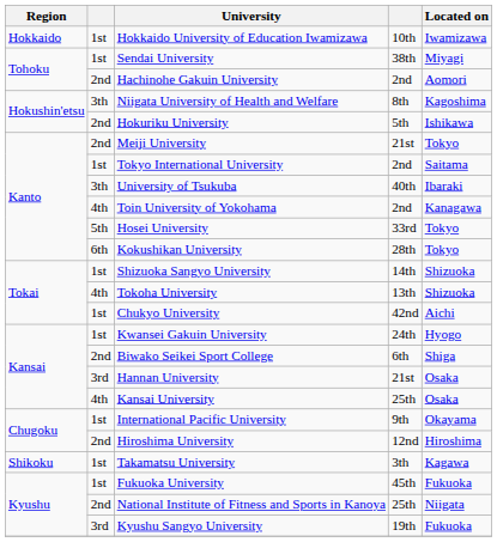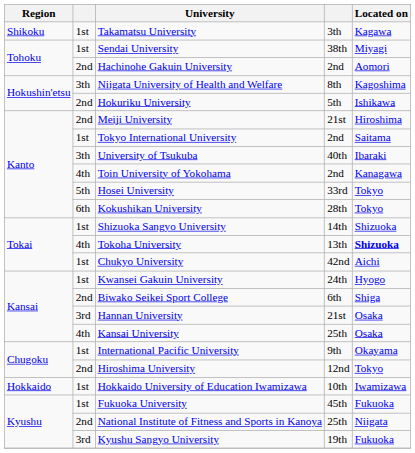rows swapped: Hokkaido University of Education Iwamizawa <-> Takamatsu University
Meiji University | Located on: Tokyo -> Hiroshima
Tokoha University | Located on: normal -> bold
Hiroshima University | Located on: Hiroshima -> Tokyo
